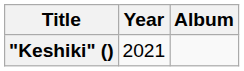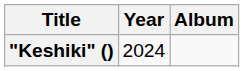"Keshiki" () | Year: 2021 -> 2024
